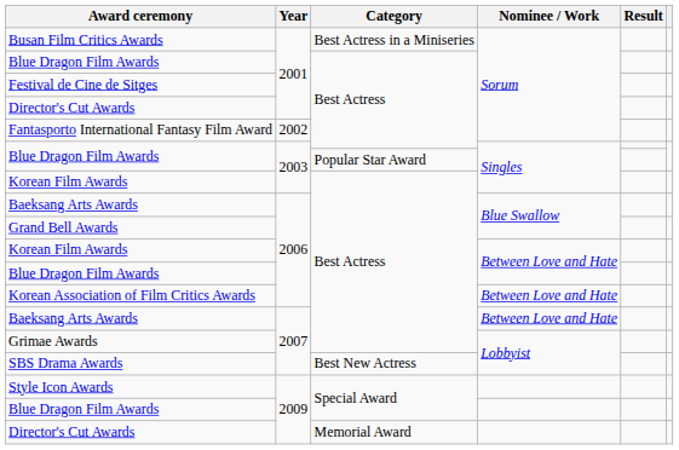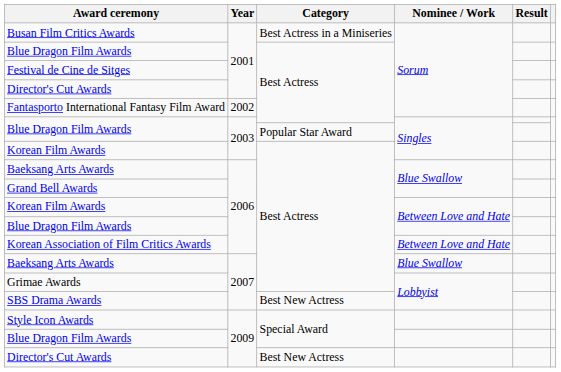Baeksang Arts Awards / 2007 | Nominee / Work: Between Love and Hate -> Blue Swallow
Director's Cut Awards / 2009 | Category: Memorial Award -> Best New Actress
